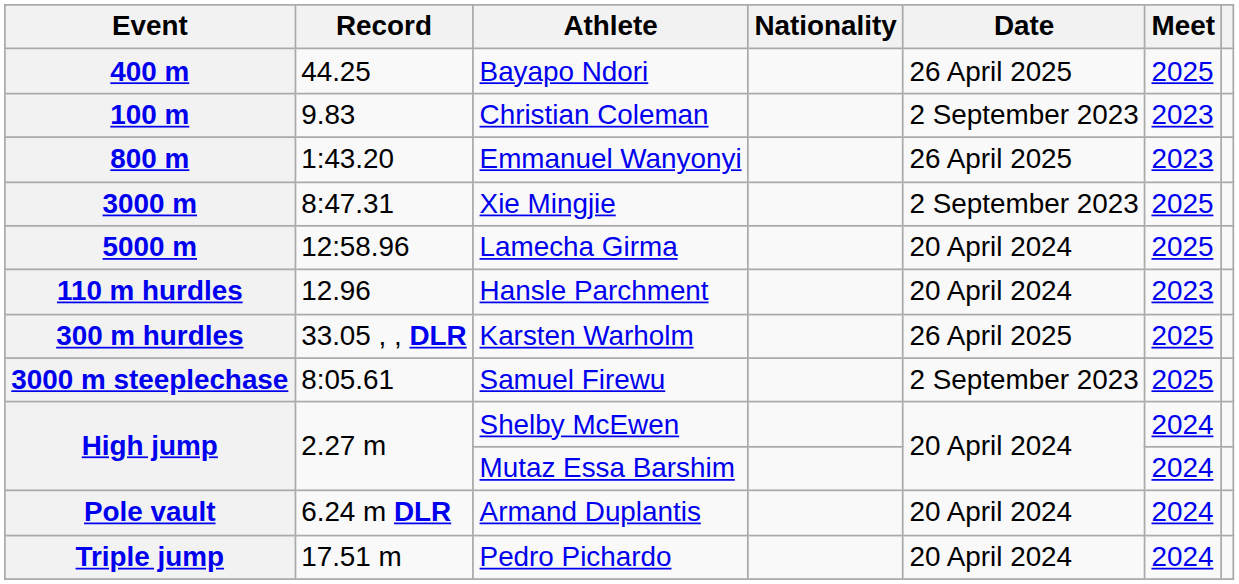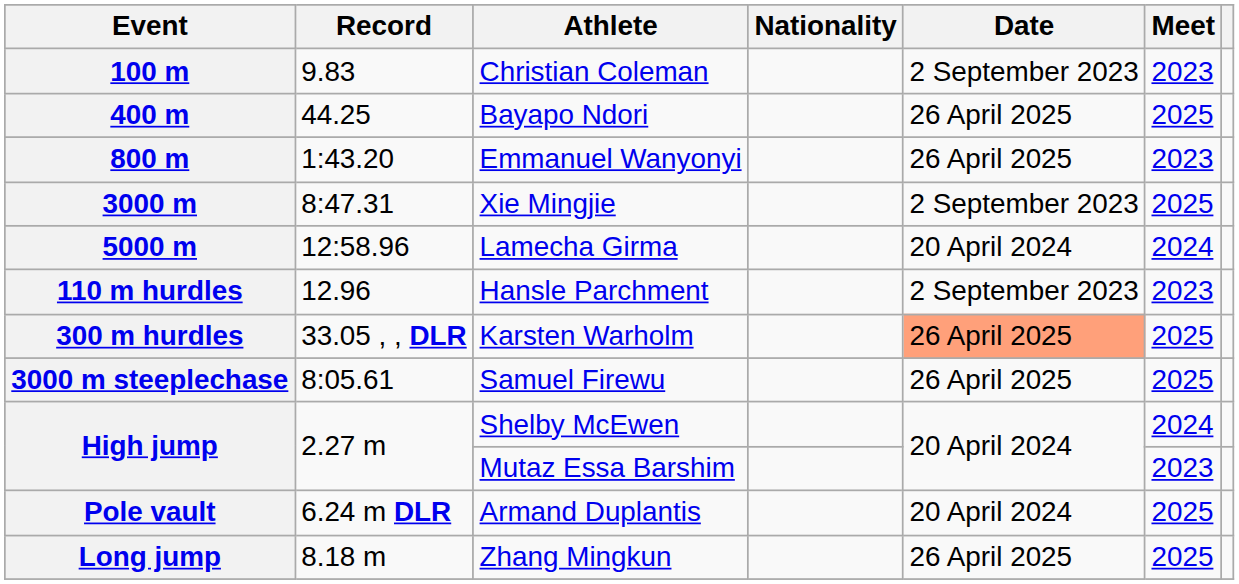rows swapped: 100 m <-> 400 m
5000 m | Meet: 2025 -> 2024
110 m hurdles | Date: 20 April 2024 -> 2 September 2023
300 m hurdles | Date: no background -> lightsalmon background
3000 m steeplechase | Date: 2 September 2023 -> 26 April 2025
High jump / Mutaz Essa Barshim | Meet: 2024 -> 2023
Pole vault | Meet: 2024 -> 2025
+ row: Long jump | 8.18 m | Zhang Mingkun | 26 April 2025 | 2025
- row: Triple jump | 17.51 m | Pedro Pichardo | 20 April 2024 | 2024
